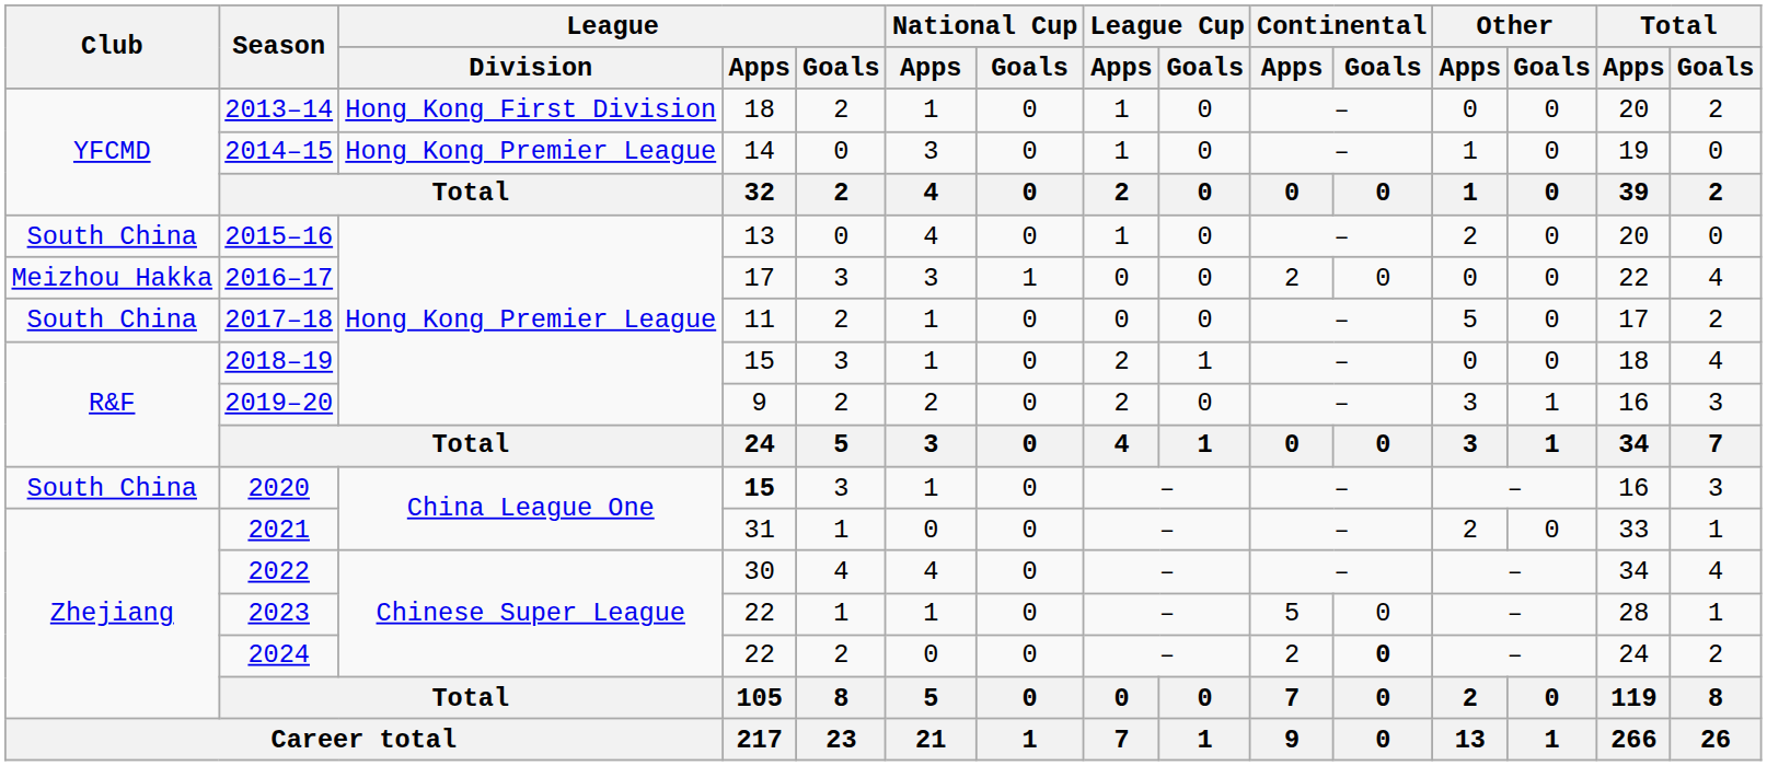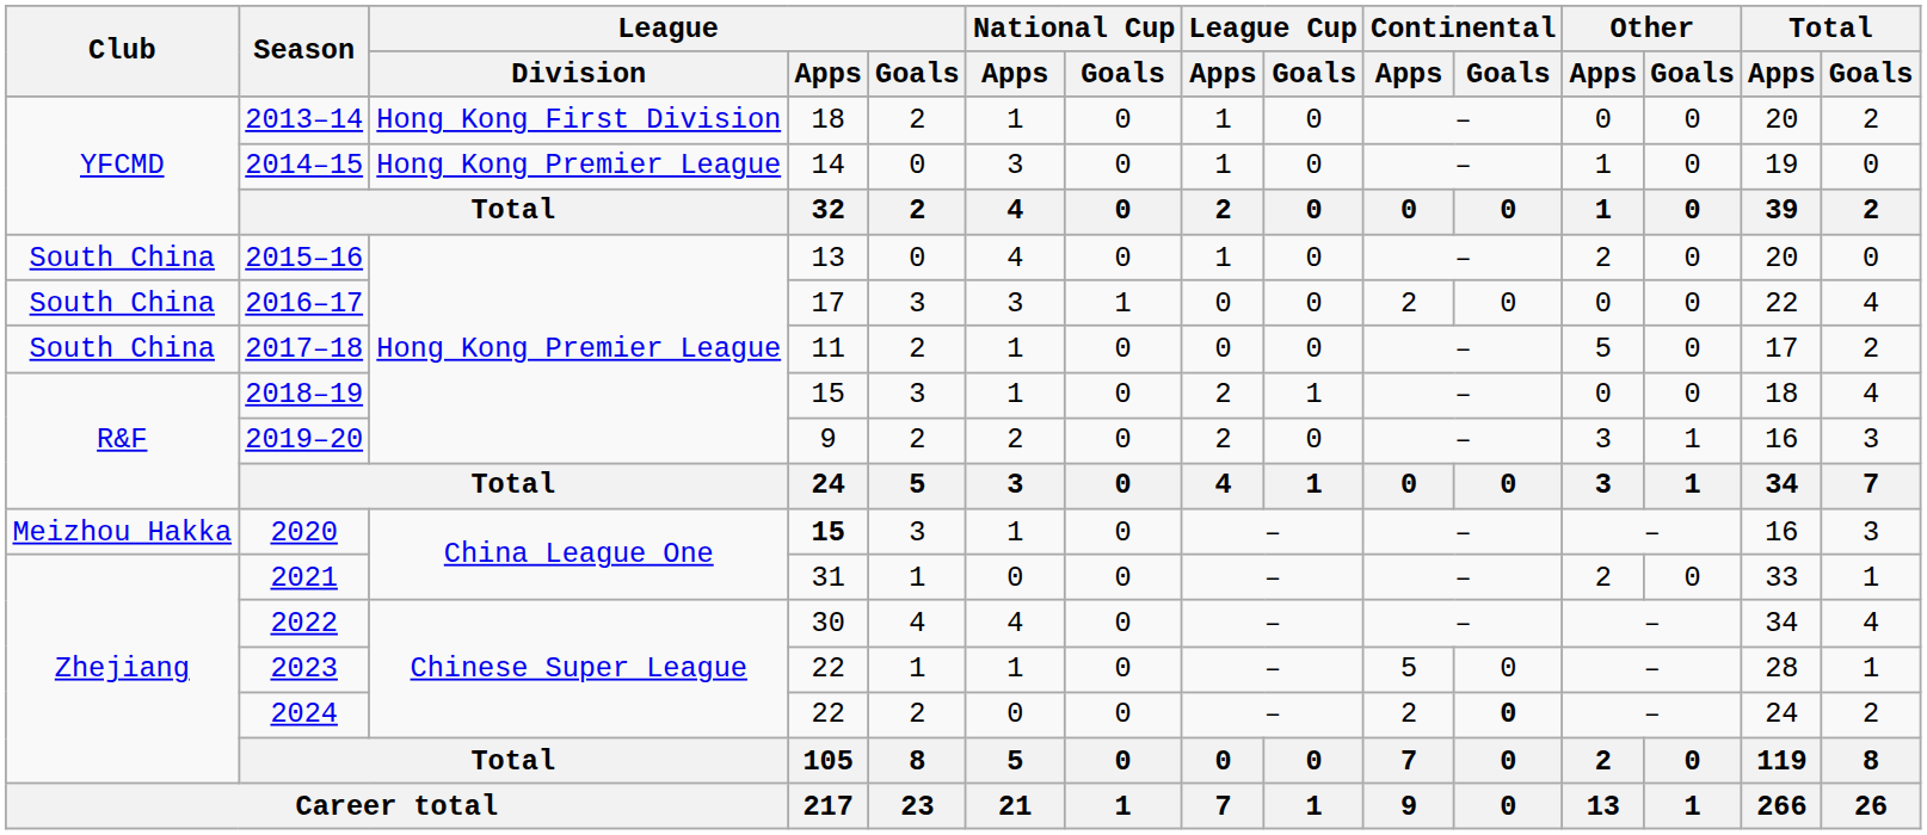2016–17 | Club: Meizhou Hakka -> South China
2020 | Club: South China -> Meizhou Hakka
